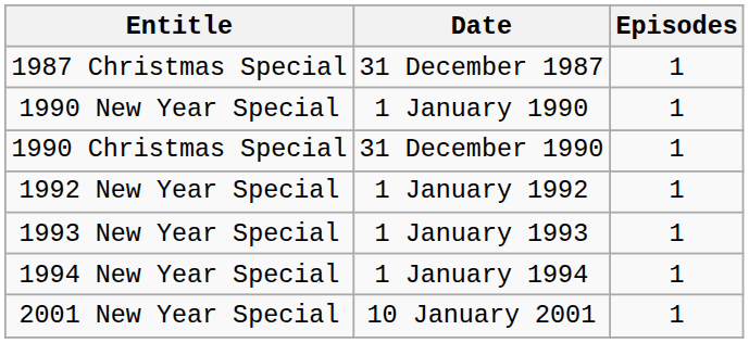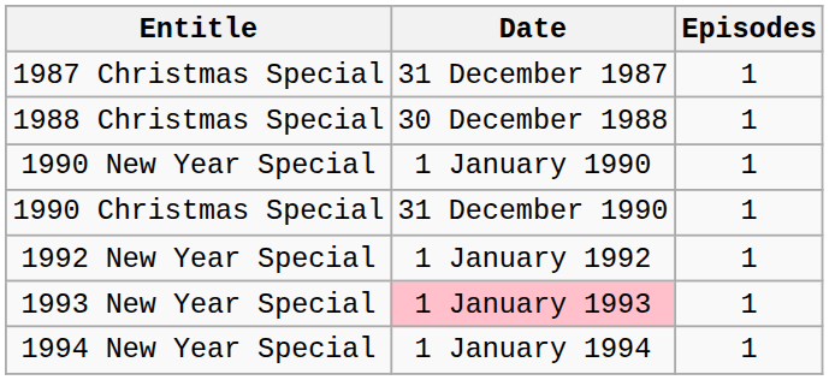+ row: 1988 Christmas Special | 30 December 1988 | 1
1993 New Year Special | Date: no background -> pink background
- row: 2001 New Year Special | 10 January 2001 | 1
